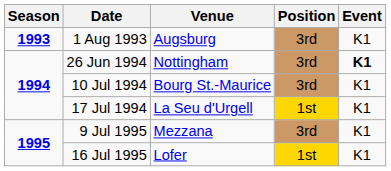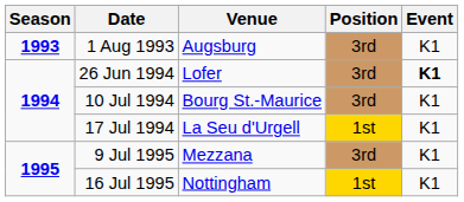26 Jun 1994 | Venue: Nottingham -> Lofer
16 Jul 1995 | Venue: Lofer -> Nottingham
